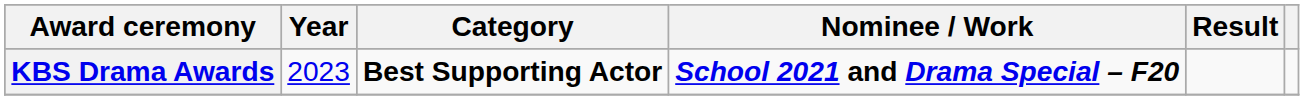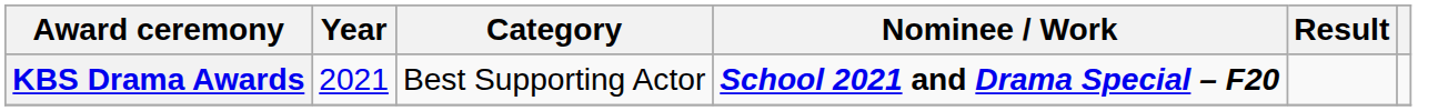KBS Drama Awards | Year: 2023 -> 2021
KBS Drama Awards | Category: bold -> normal
